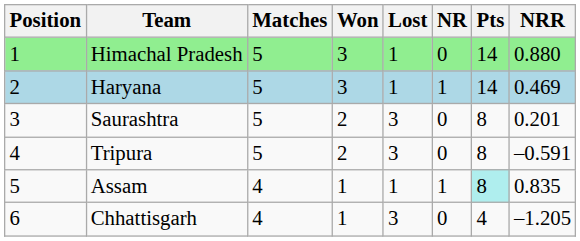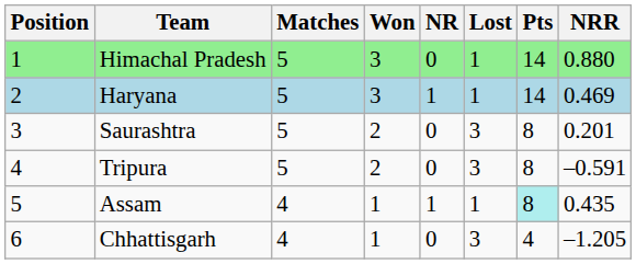columns swapped: Lost <-> NR
Assam | NRR: 0.835 -> 0.435
